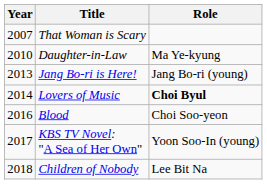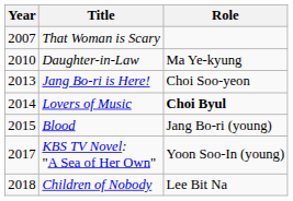Jang Bo-ri is Here! | Role: Jang Bo-ri (young) -> Choi Soo-yeon
Blood | Year: 2016 -> 2015
Blood | Role: Choi Soo-yeon -> Jang Bo-ri (young)
